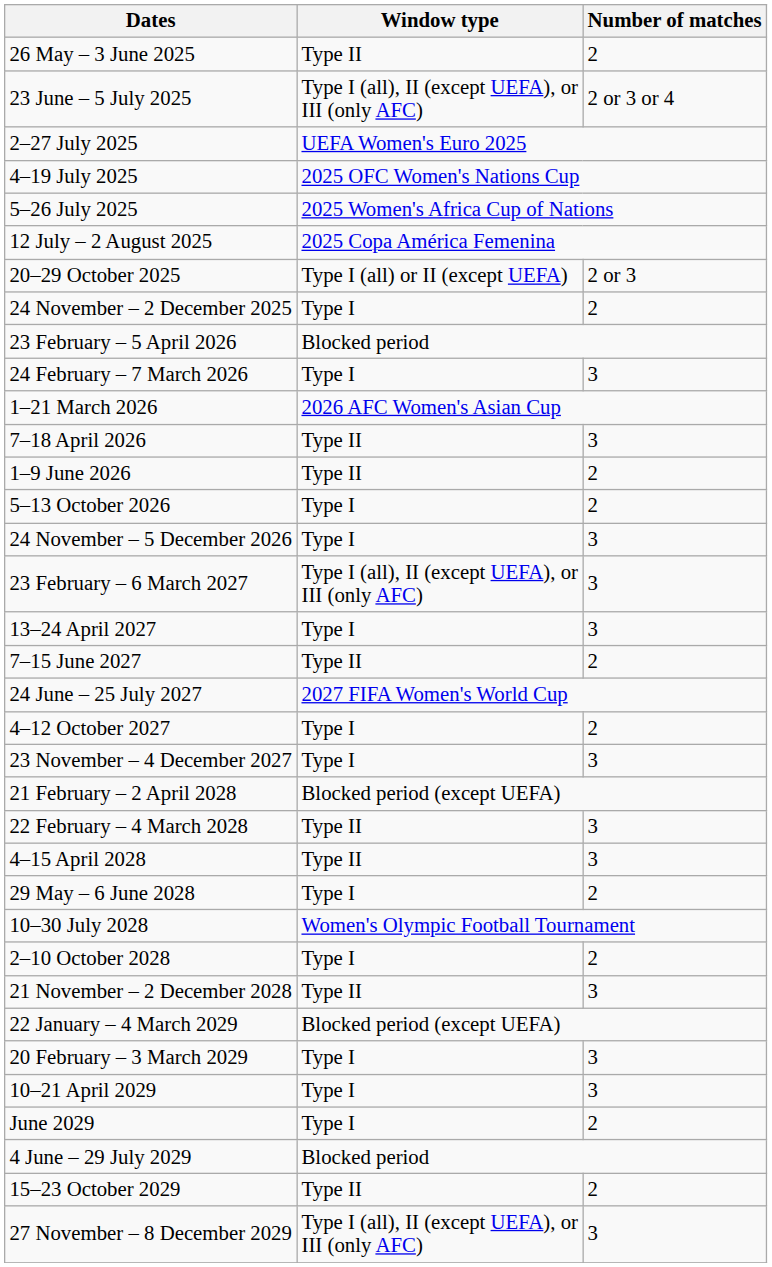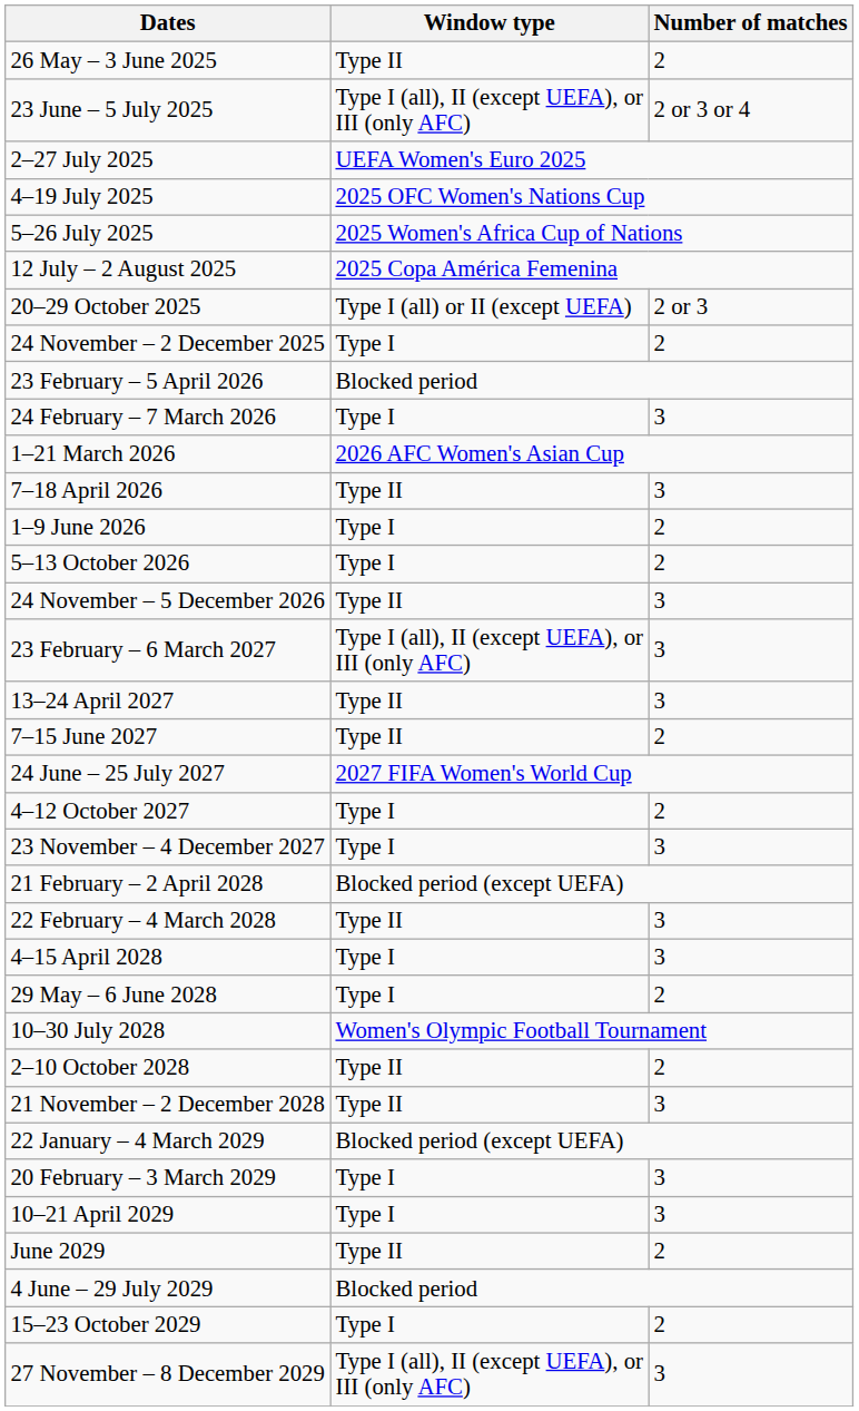1–9 June 2026 | Window type: Type II -> Type I
24 November – 5 December 2026 | Window type: Type I -> Type II
13–24 April 2027 | Window type: Type I -> Type II
4–15 April 2028 | Window type: Type II -> Type I
2–10 October 2028 | Window type: Type I -> Type II
June 2029 | Window type: Type I -> Type II
15–23 October 2029 | Window type: Type II -> Type I
